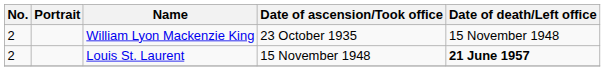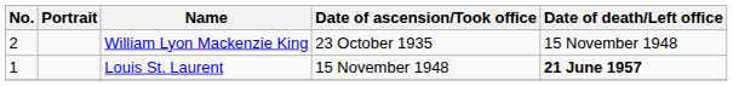Louis St. Laurent | No.: 2 -> 1
